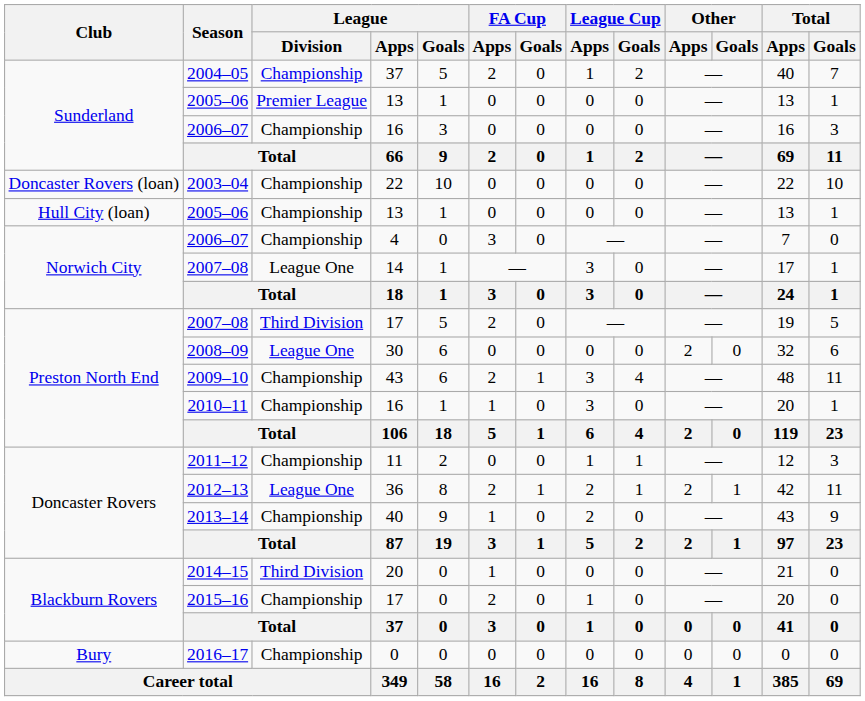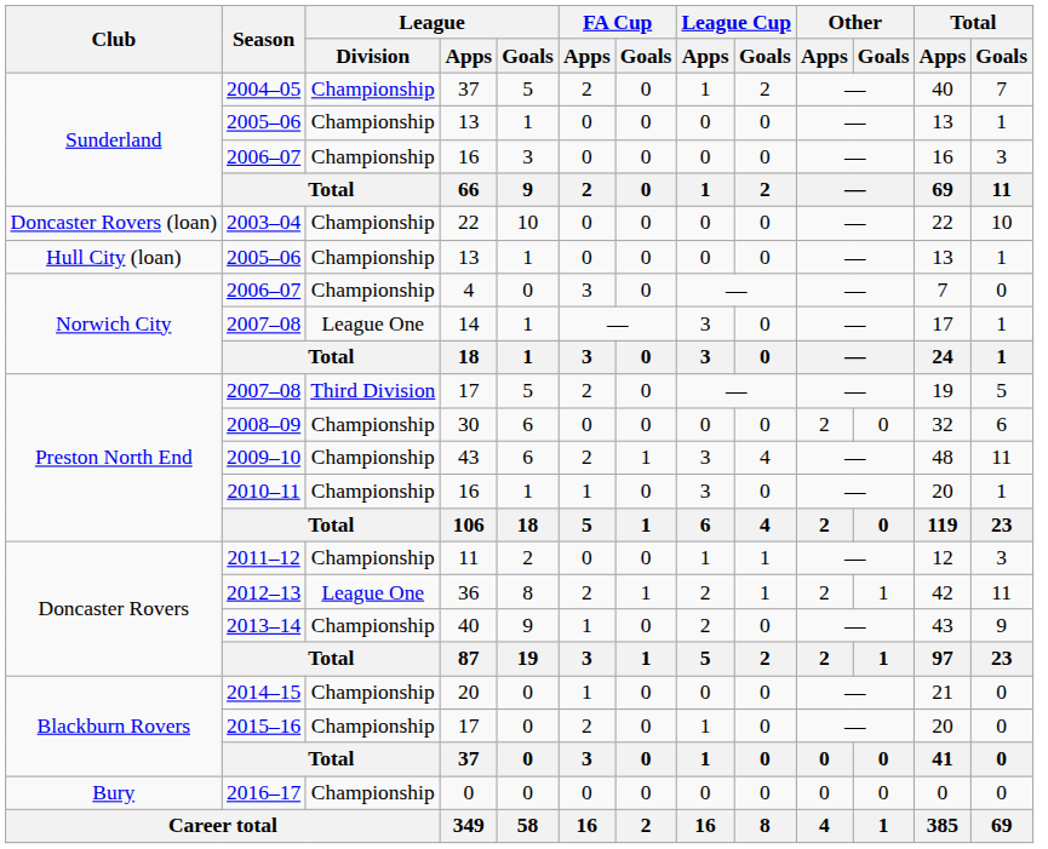Sunderland / 2005–06 | League / Division: Premier League -> Championship
2008–09 | League / Division: League One -> Championship
2014–15 | League / Division: Third Division -> Championship
